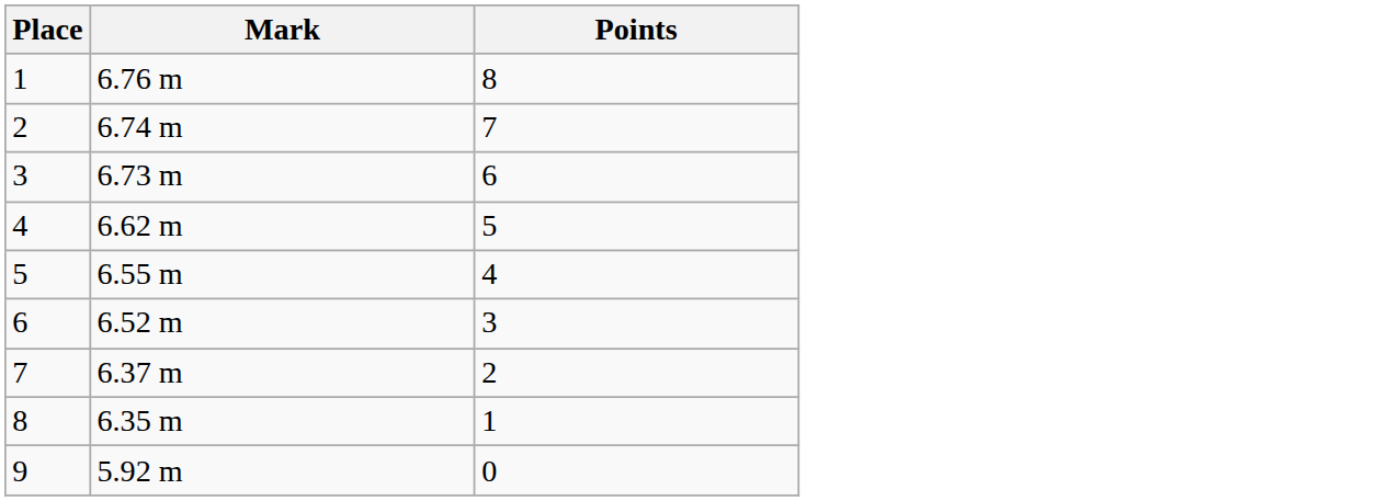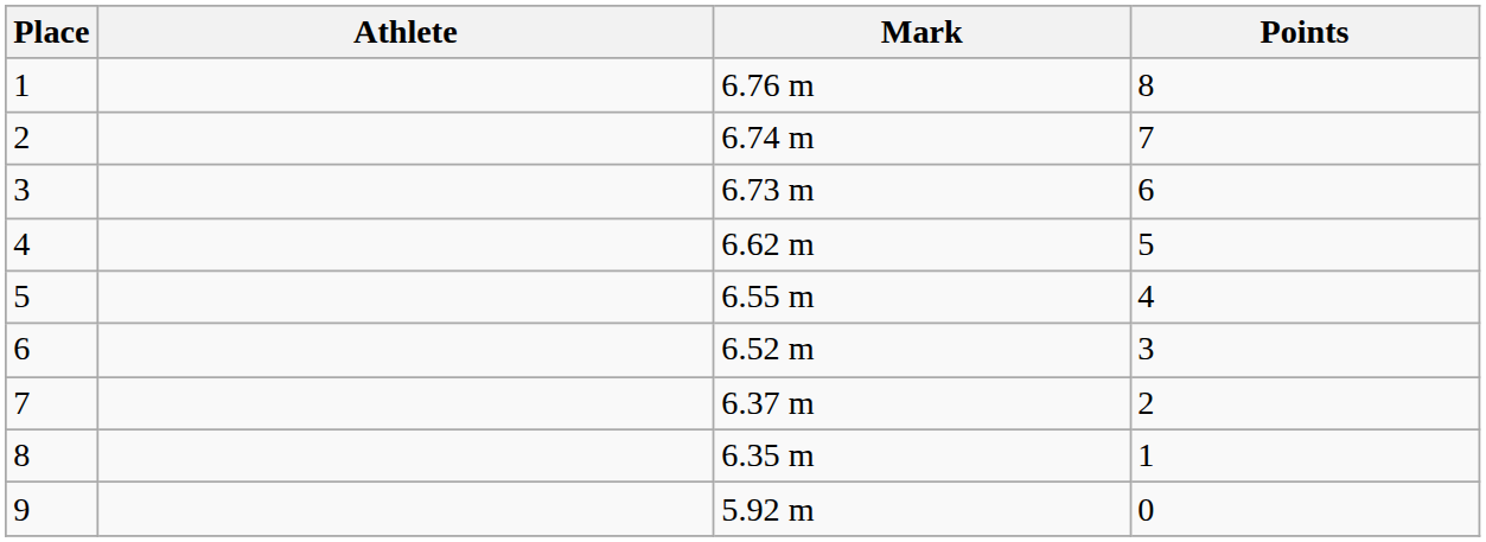+ column: Athlete
